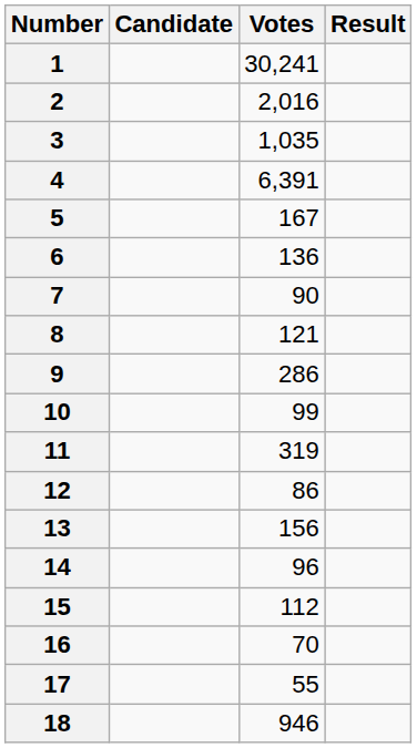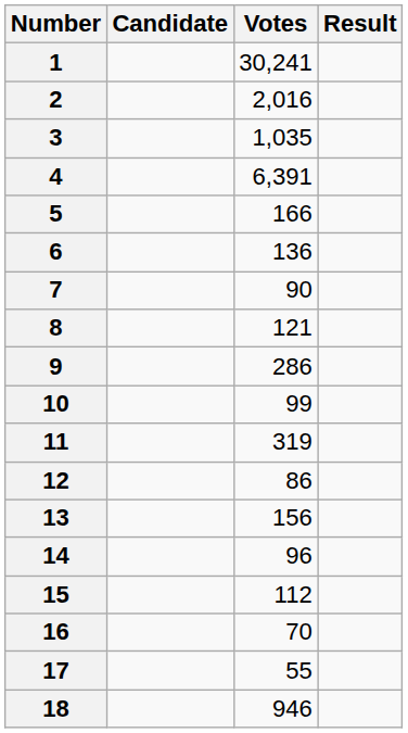5 | Votes: 167 -> 166
